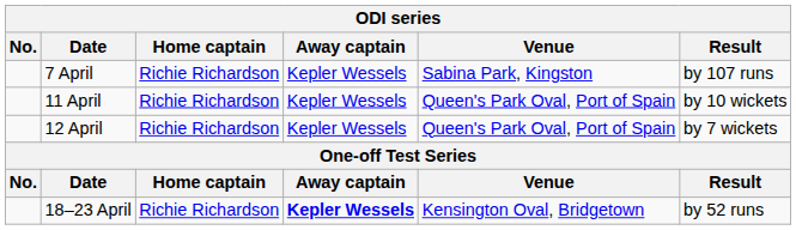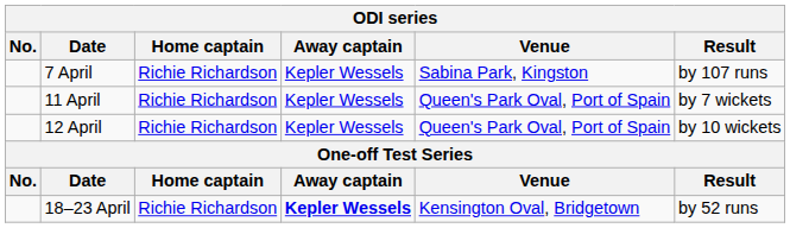11 April | Result: by 10 wickets -> by 7 wickets
12 April | Result: by 7 wickets -> by 10 wickets
